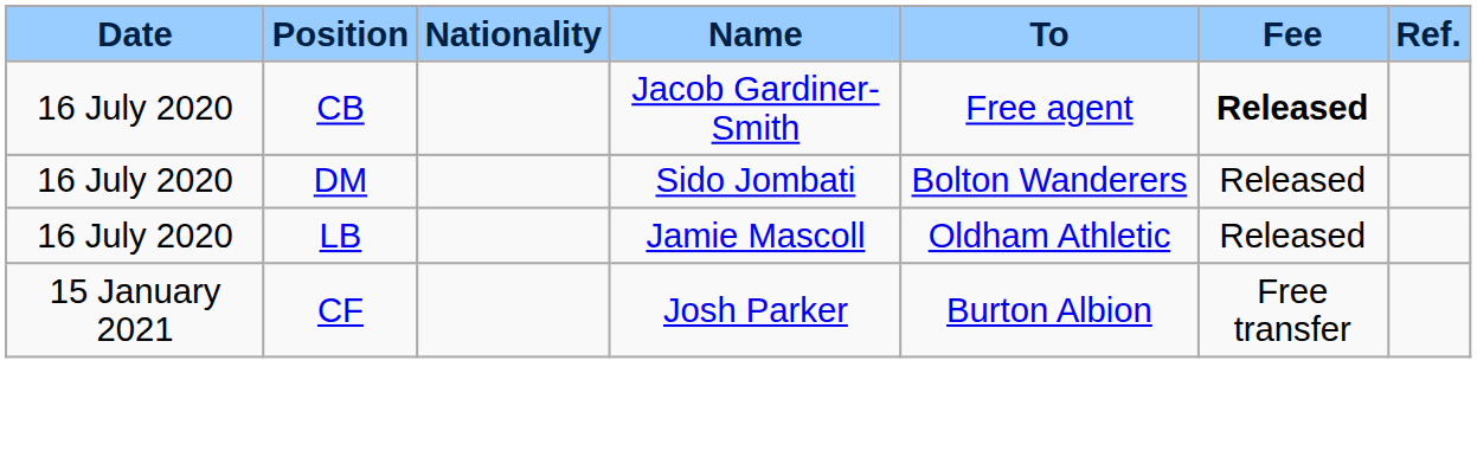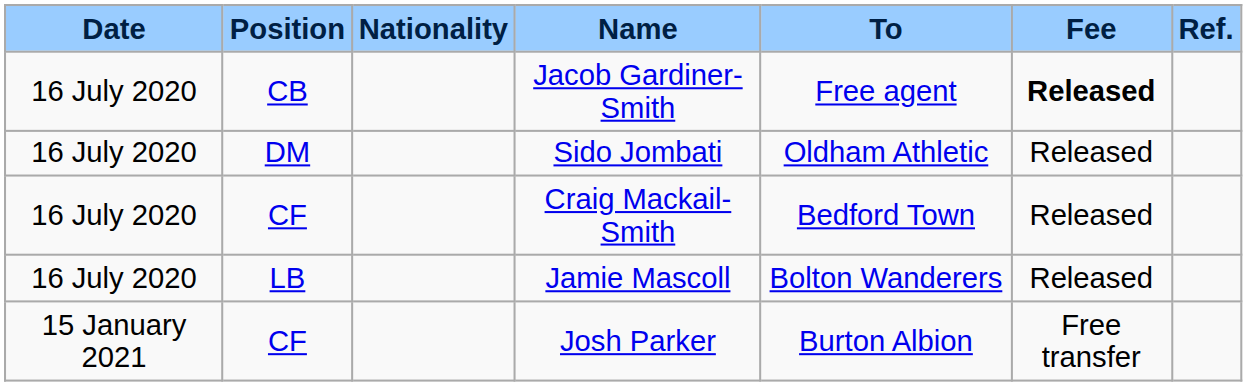Sido Jombati | To: Bolton Wanderers -> Oldham Athletic
+ row: 16 July 2020 | CF | Craig Mackail-Smith | Bedford Town | Released
Jamie Mascoll | To: Oldham Athletic -> Bolton Wanderers
